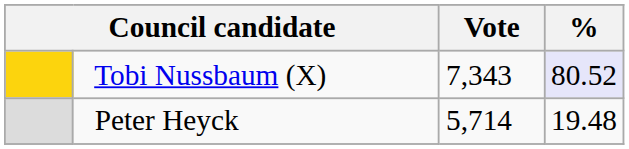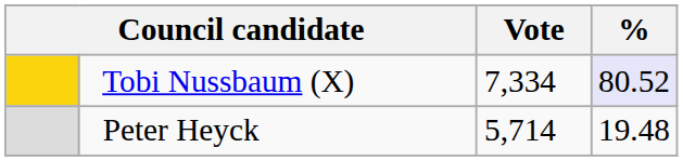Tobi Nussbaum (X) | Vote: 7,343 -> 7,334
